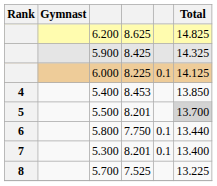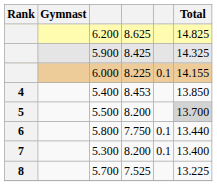6.000 | Total: 14.125 -> 14.155
5.500 | column 4: 8.201 -> 8.200
5.300 | column 4: 8.201 -> 8.200
